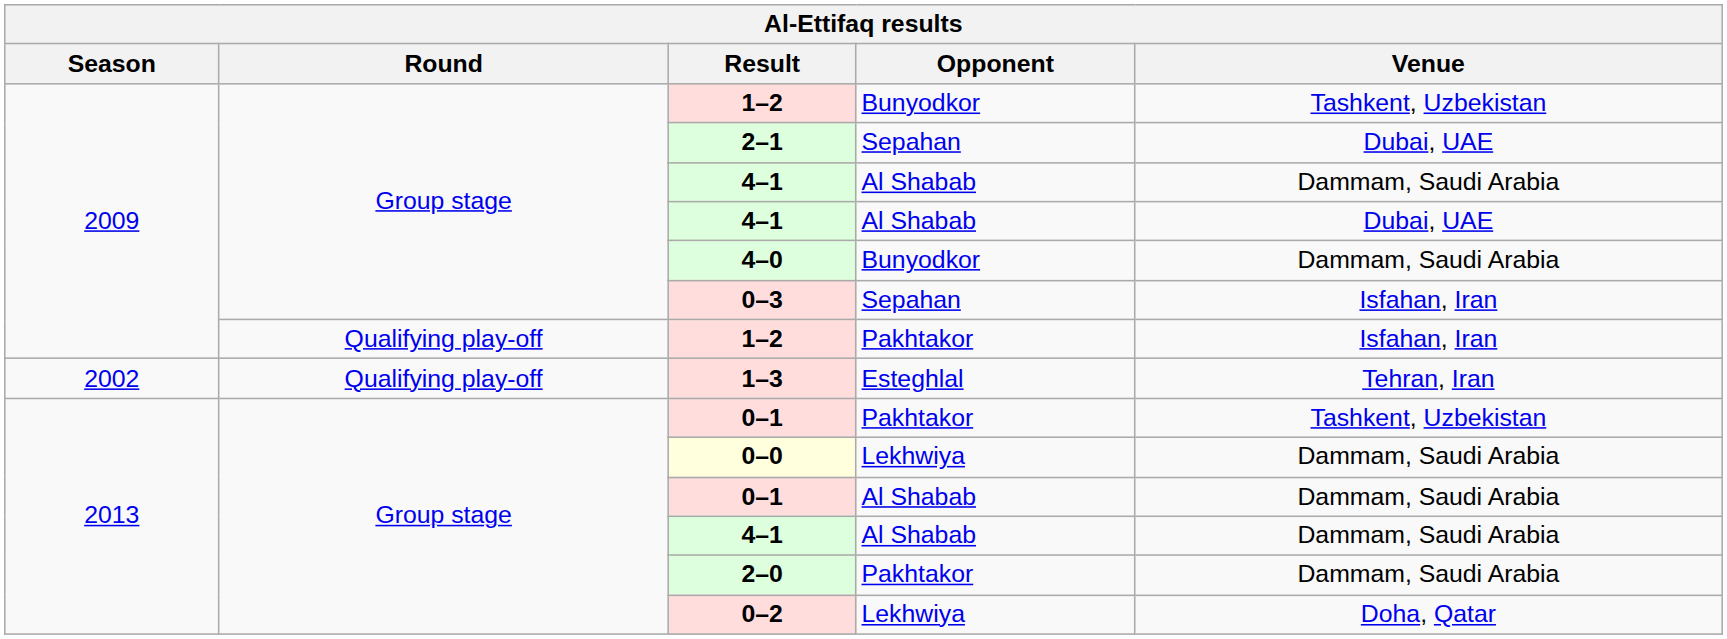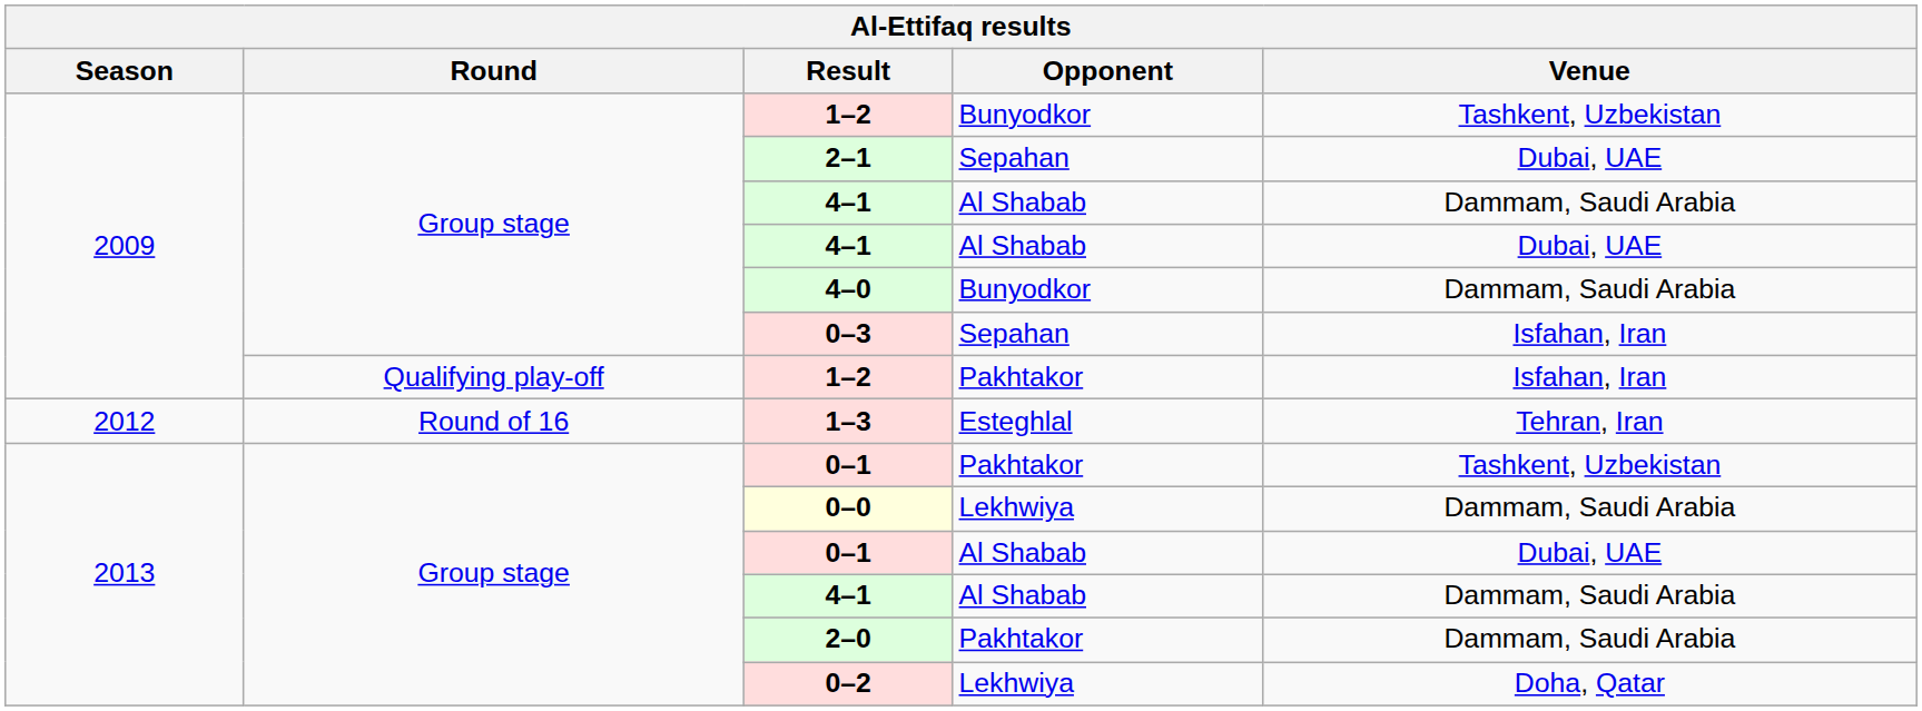1–3 | Season: 2002 -> 2012
1–3 | Round: Qualifying play-off -> Round of 16
0–1 / Al Shabab | Venue: Dammam, Saudi Arabia -> Dubai, UAE
